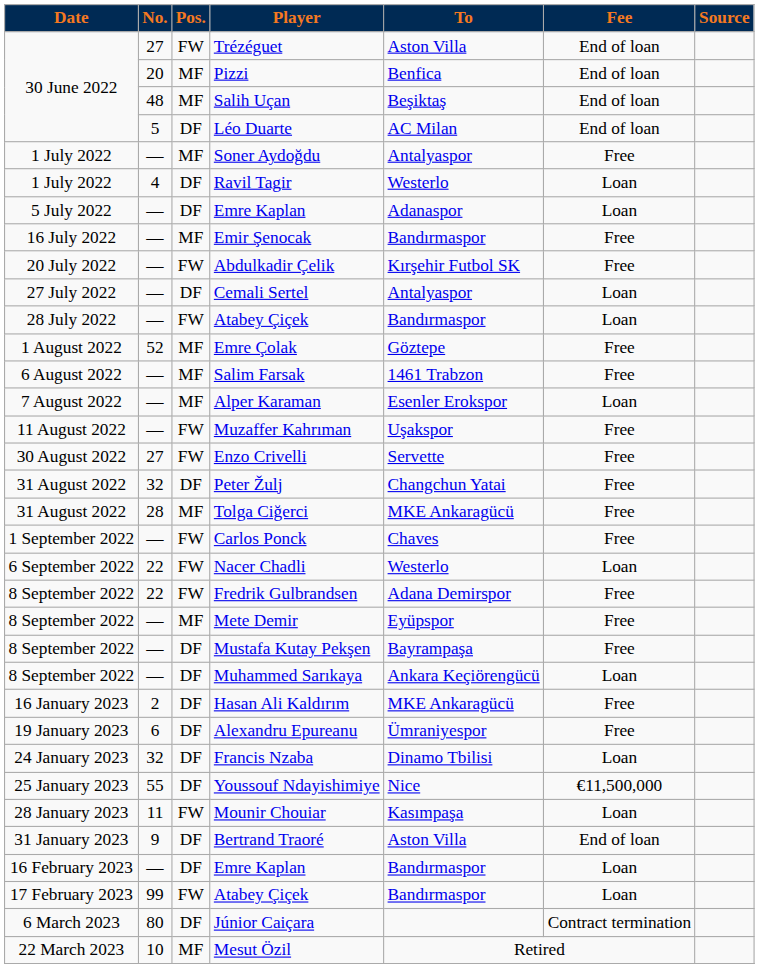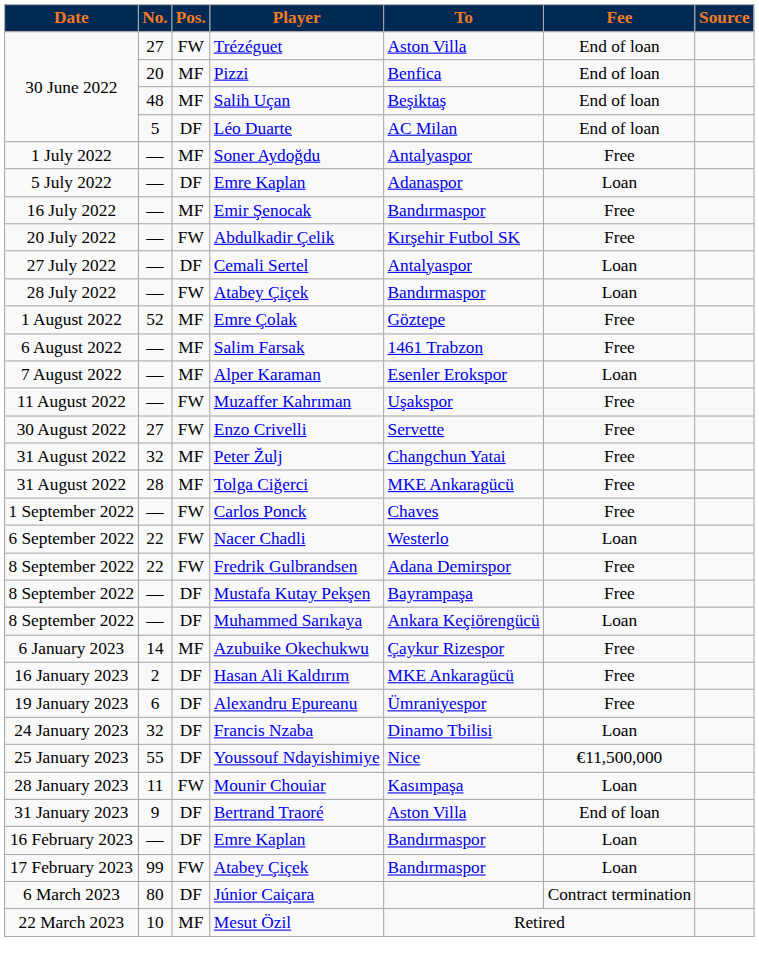- row: 1 July 2022 | 4 | DF | Ravil Tagir | Westerlo | Loan
Peter Žulj | Pos.: DF -> MF
- row: 8 September 2022 | — | MF | Mete Demir | Eyüpspor | Free
+ row: 6 January 2023 | 14 | MF | Azubuike Okechukwu | Çaykur Rizespor | Free
